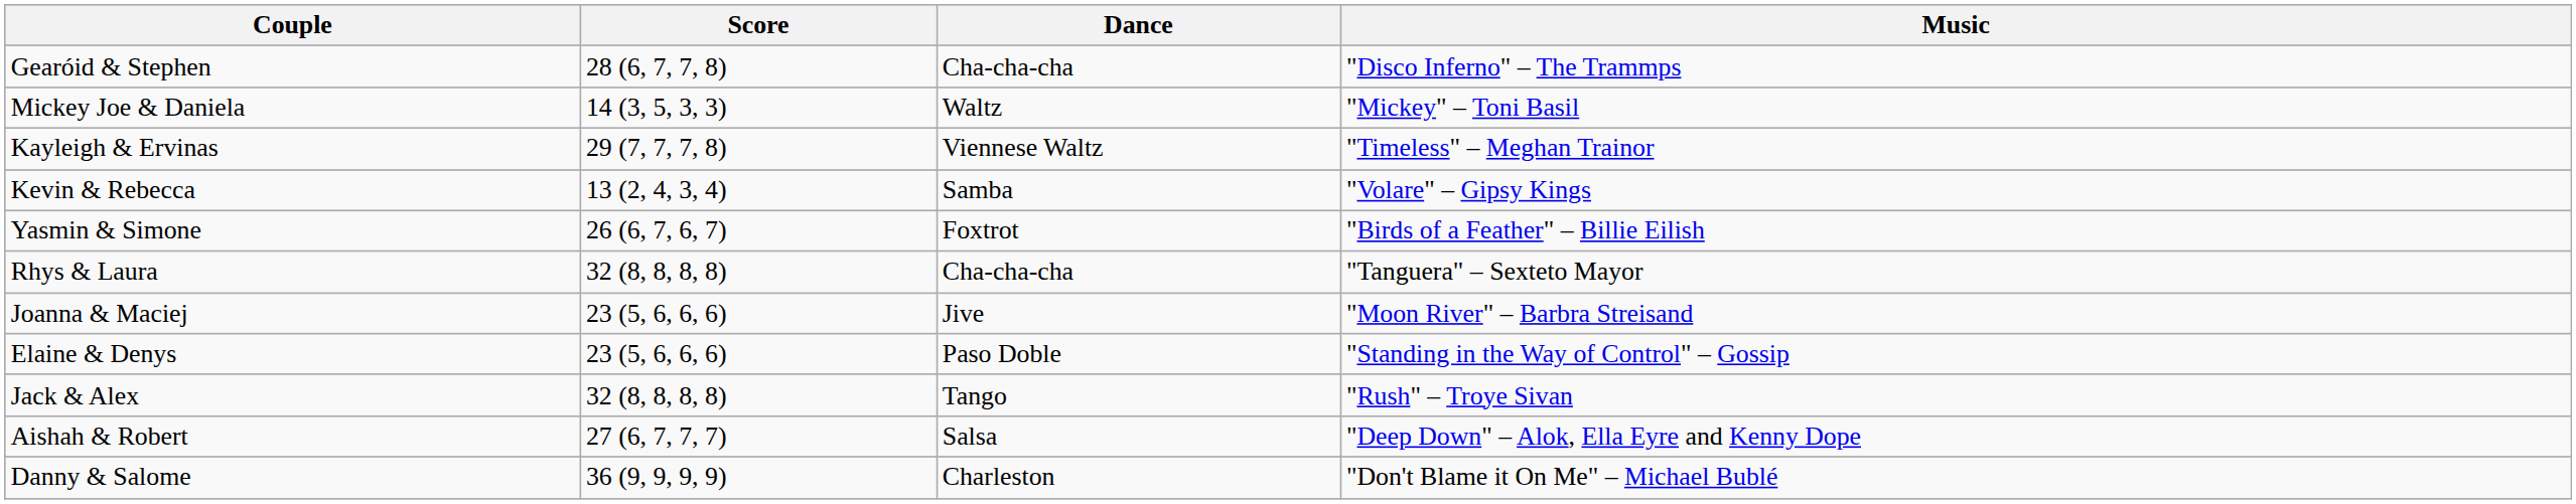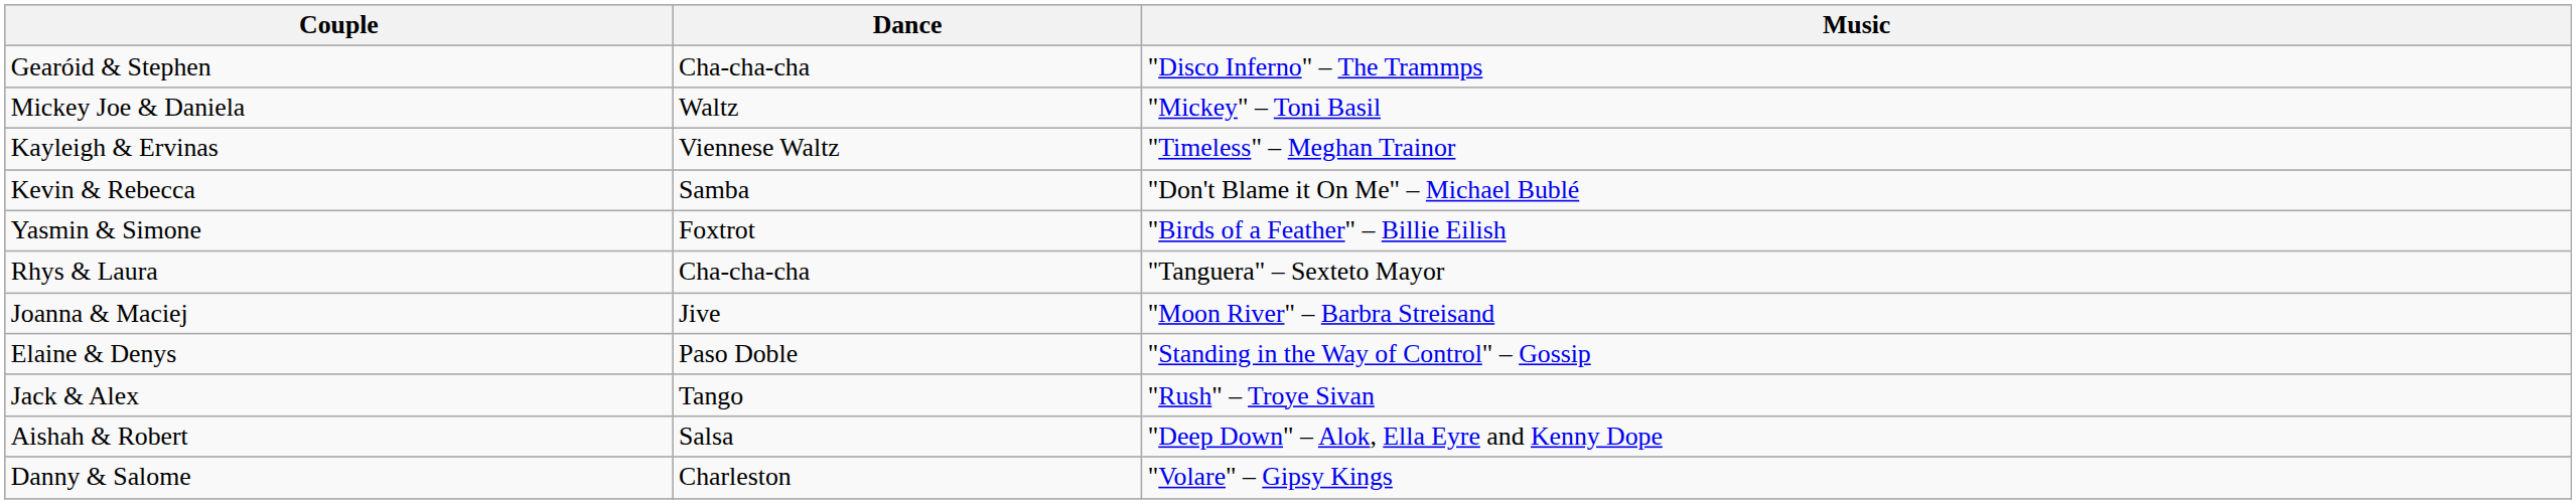- column: Score | 28 (6, 7, 7, 8) | 14 (3, 5, 3, 3) | 29 (7, 7, 7, 8) | 13 (2, 4, 3, 4) | 26 (6, 7, 6, 7) | 32 (8, 8, 8, 8) | 23 (5, 6, 6, 6) | 23 (5, 6, 6, 6) | 32 (8, 8, 8, 8) | 27 (6, 7, 7, 7) | 36 (9, 9, 9, 9)
Kevin & Rebecca | Music: "Volare" – Gipsy Kings -> "Don't Blame it On Me" – Michael Bublé
Danny & Salome | Music: "Don't Blame it On Me" – Michael Bublé -> "Volare" – Gipsy Kings
